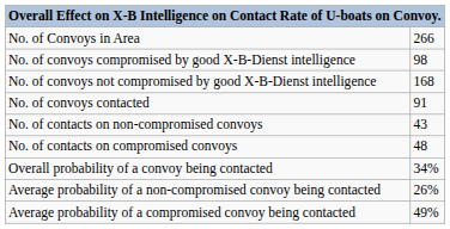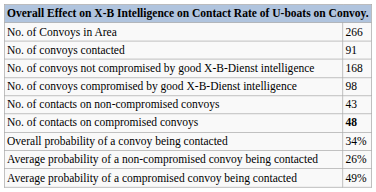rows swapped: No. of convoys contacted <-> No. of convoys compromised by good X-B-Dienst intelligence
No. of contacts on compromised convoys | column 2: normal -> bold
